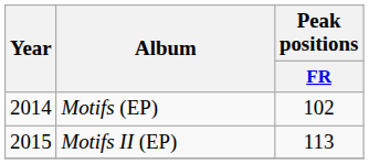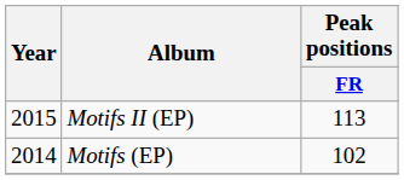rows swapped: Motifs (EP) <-> Motifs II (EP)
